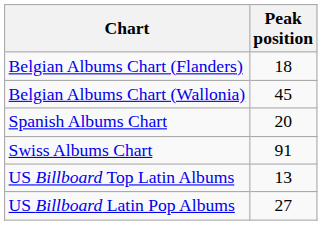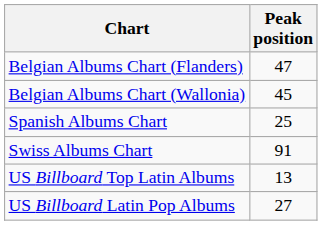Belgian Albums Chart (Flanders) | Peak position: 18 -> 47
Spanish Albums Chart | Peak position: 20 -> 25
